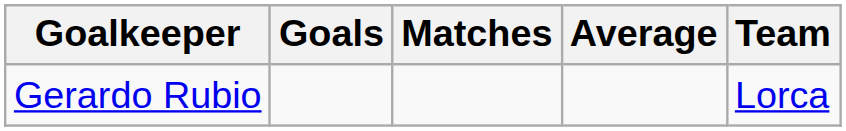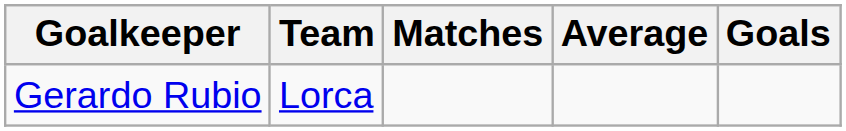columns swapped: Goals <-> Team
